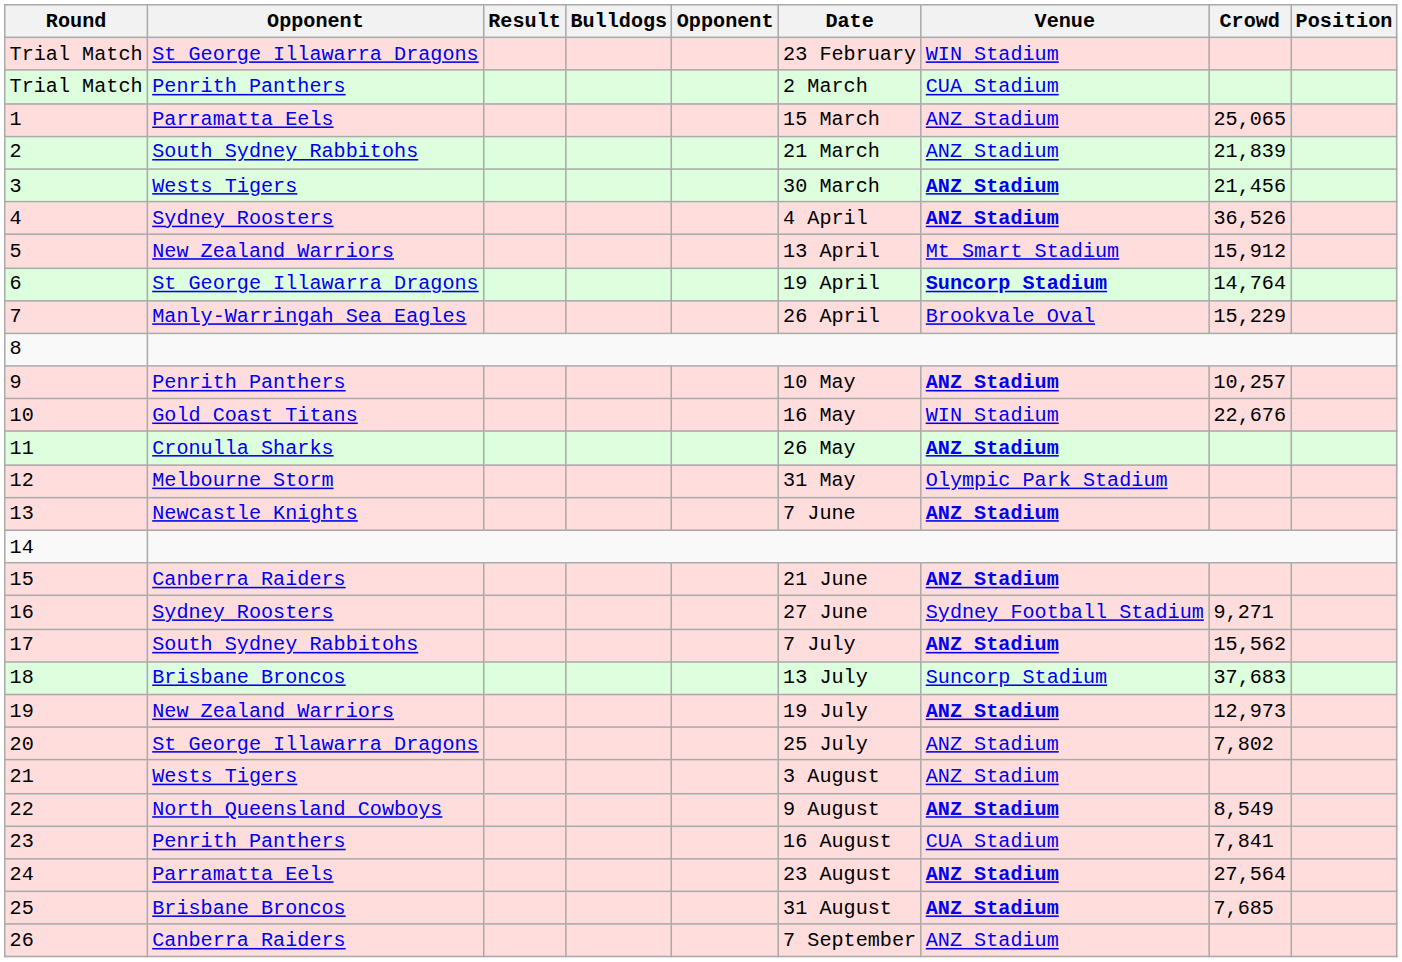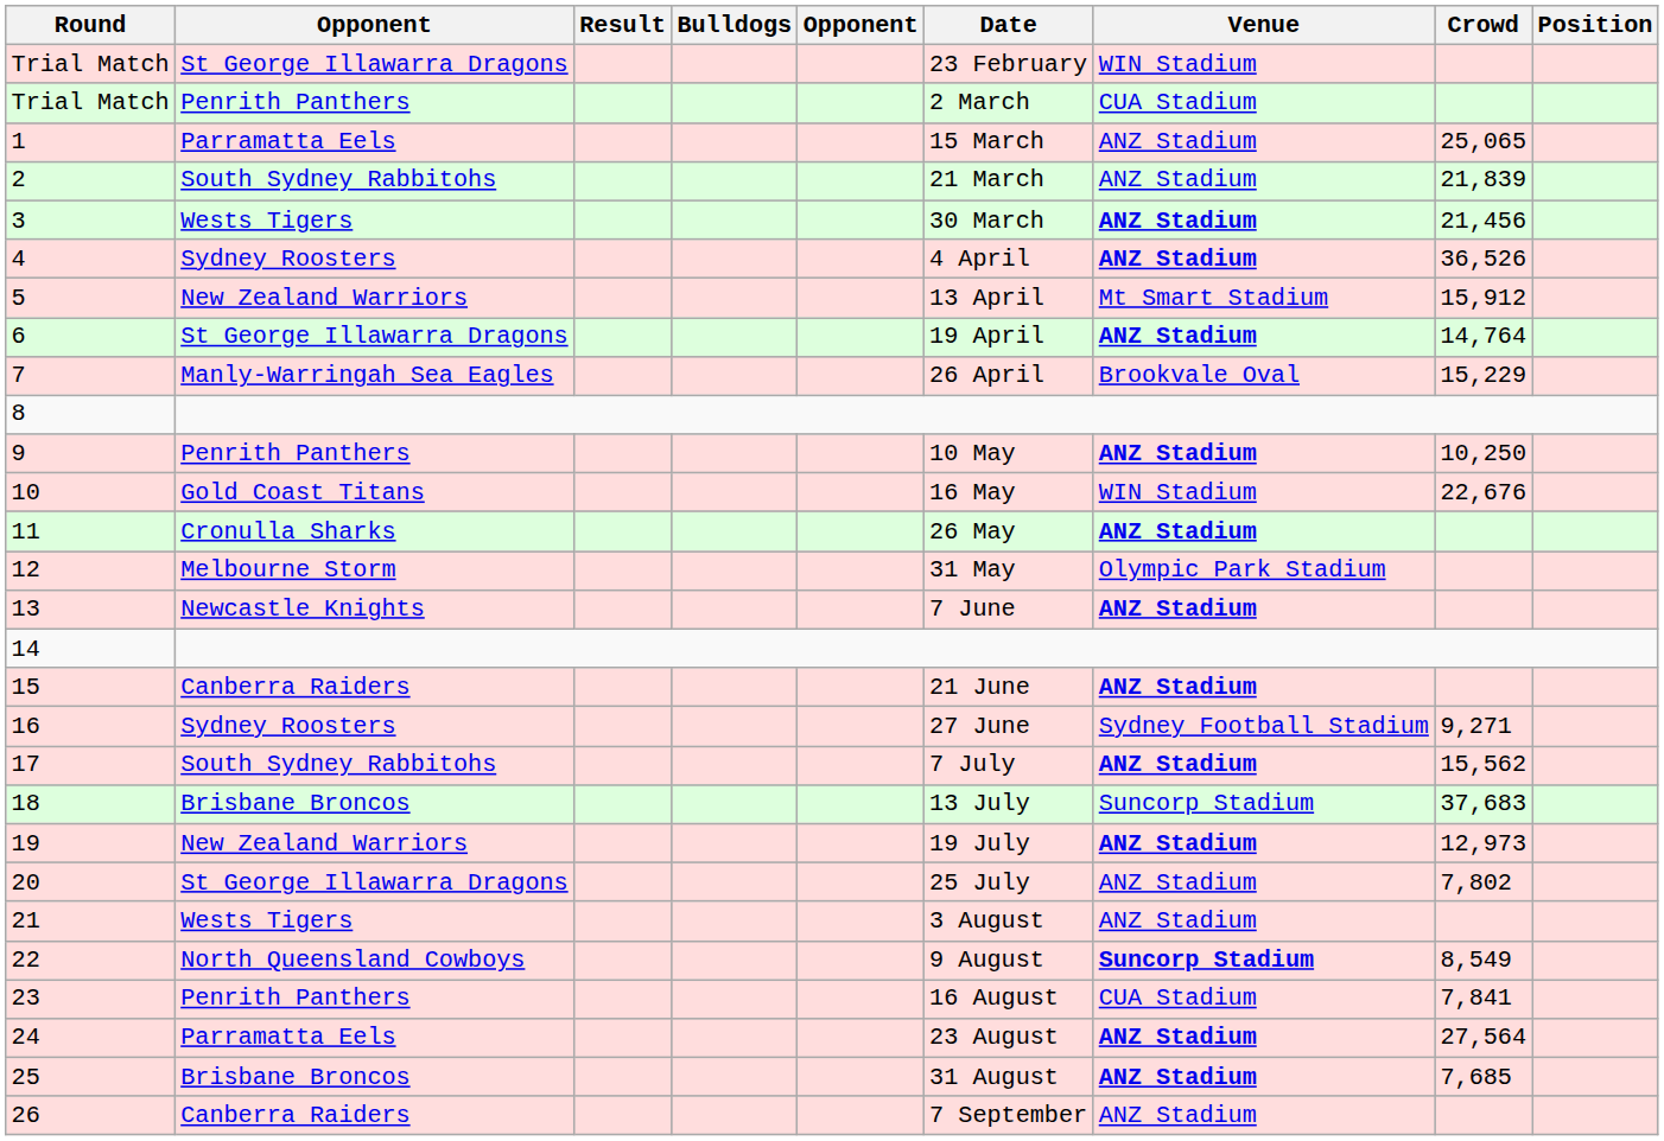6 | Venue: Suncorp Stadium -> ANZ Stadium
9 | Crowd: 10,257 -> 10,250
22 | Venue: ANZ Stadium -> Suncorp Stadium
